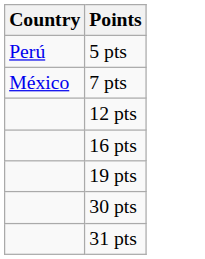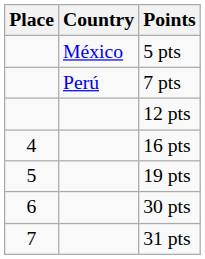+ column: Place | 4 | 5 | 6 | 7
5 pts | Country: Perú -> México
7 pts | Country: México -> Perú
